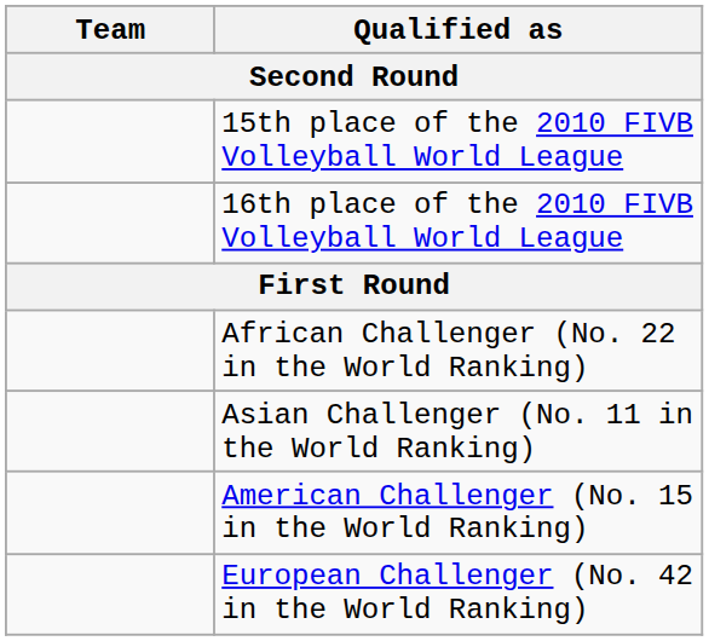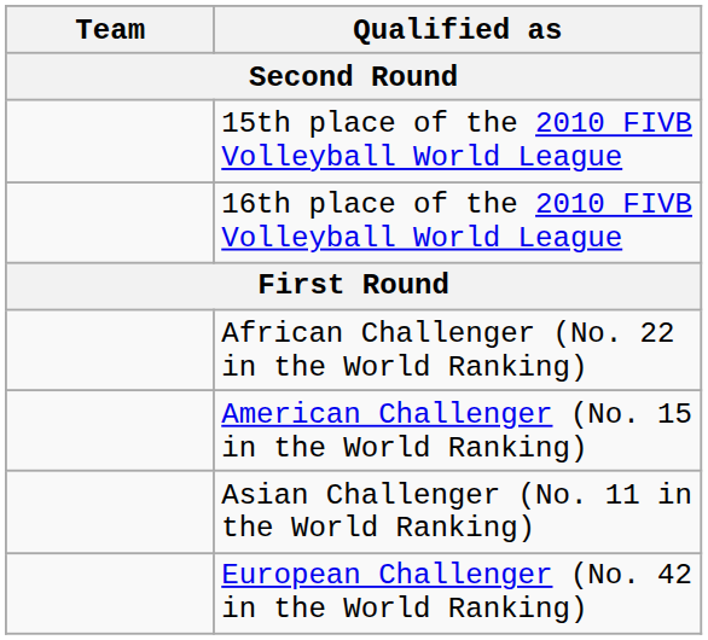rows swapped: Asian Challenger (No. 11 in the World Ranking) <-> American Challenger (No. 15 in the World Ranking)
